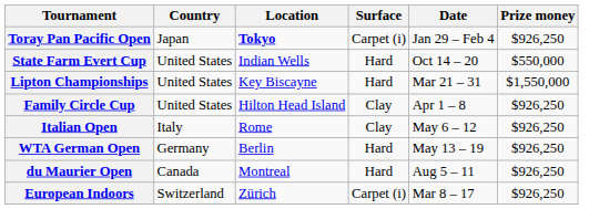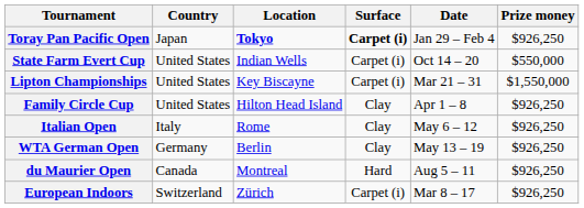Toray Pan Pacific Open | Surface: normal -> bold
State Farm Evert Cup | Surface: Hard -> Carpet (i)
Lipton Championships | Surface: Hard -> Carpet (i)
WTA German Open | Surface: Hard -> Clay
